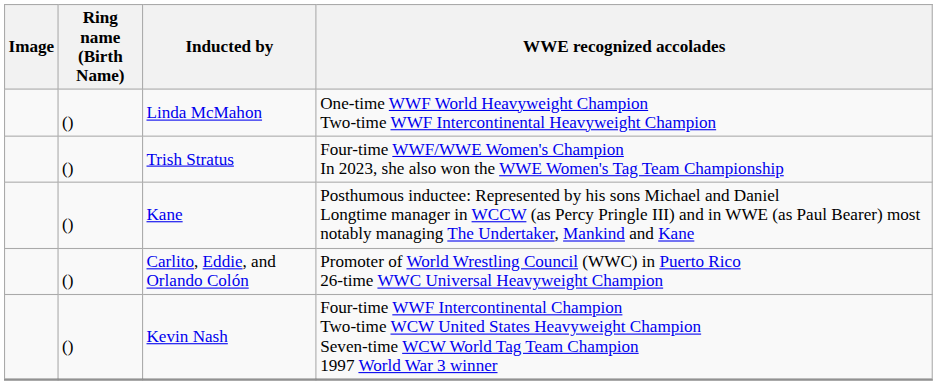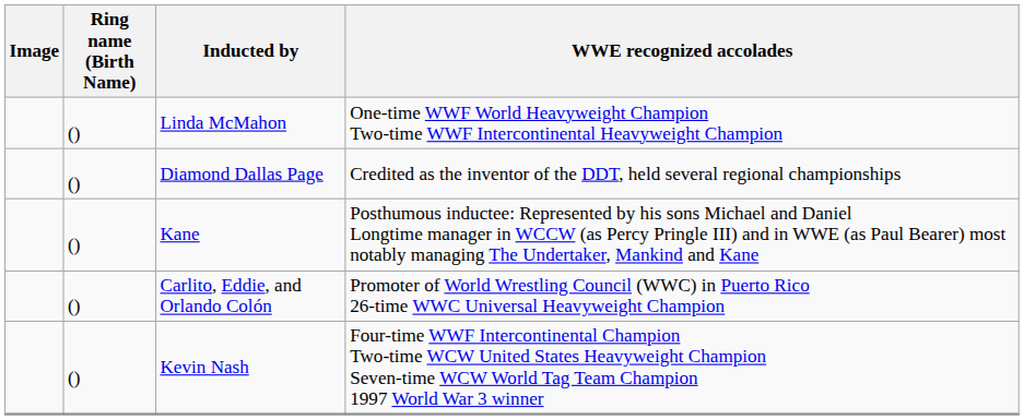+ row: () | Diamond Dallas Page | Credited as the inventor of the DDT, held several regional championships
- row: () | Trish Stratus | Four-time WWF/WWE Women's Champion In 2023, she also won the WWE Women's Tag Team Championship
